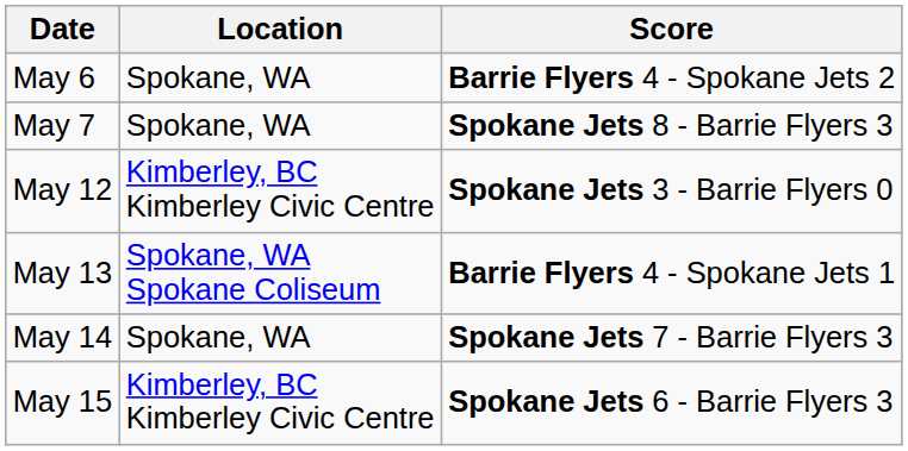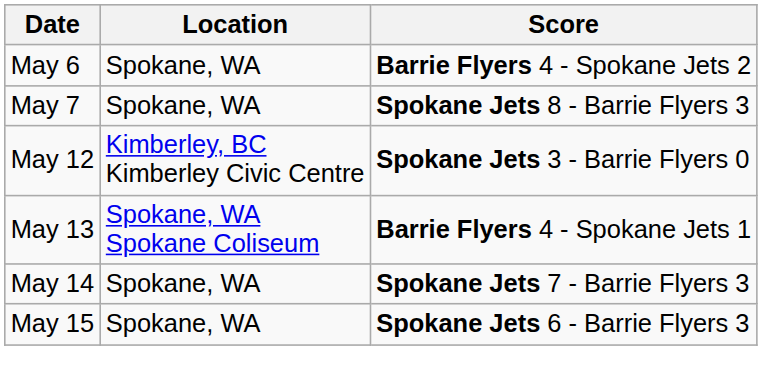May 15 | Location: Kimberley, BC Kimberley Civic Centre -> Spokane, WA
